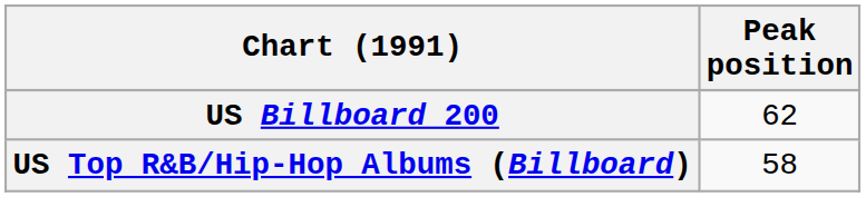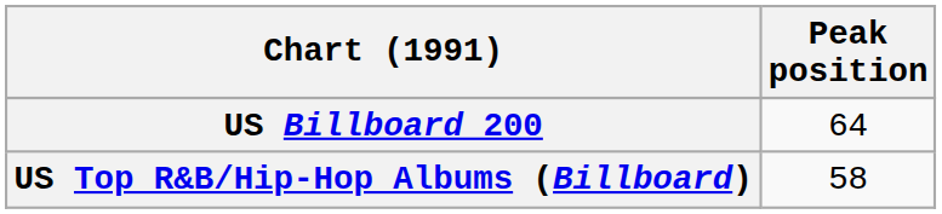US Billboard 200 | Peak position: 62 -> 64
